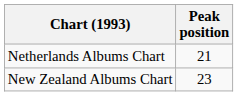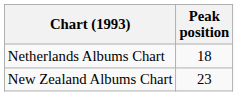Netherlands Albums Chart | Peak position: 21 -> 18
